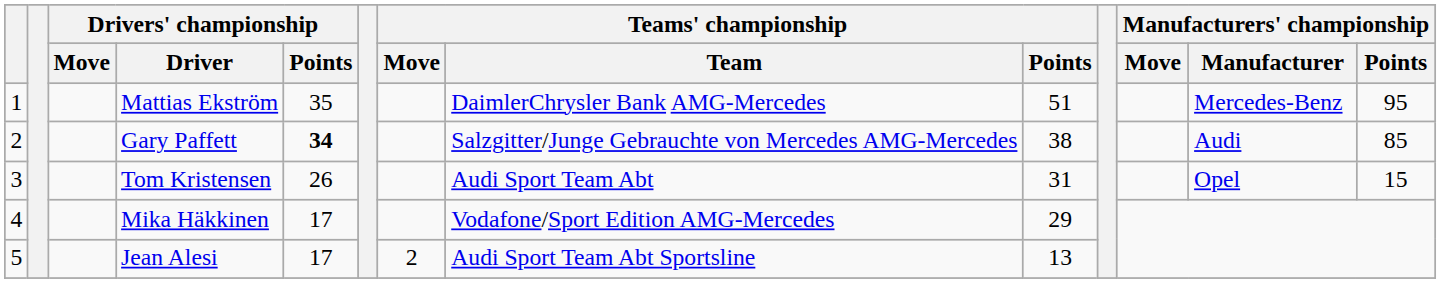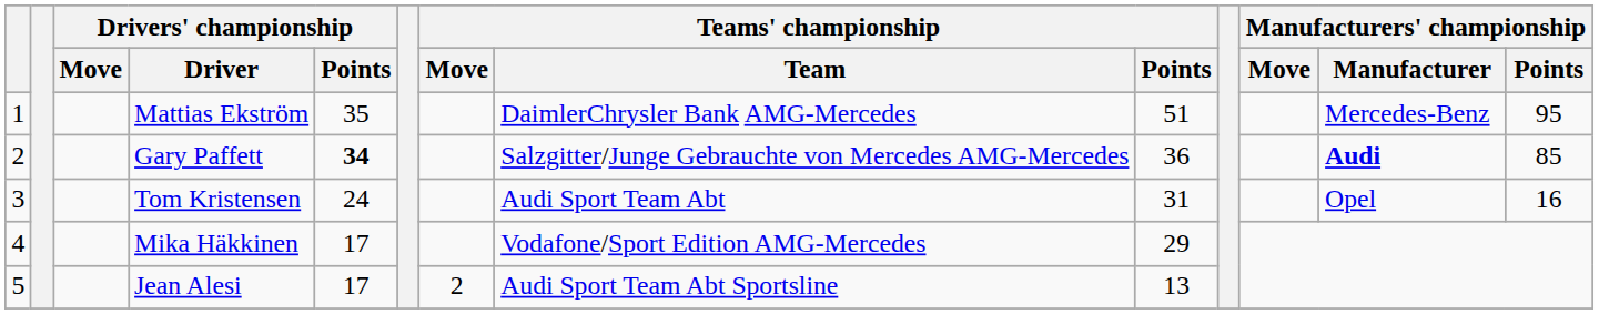Gary Paffett | Teams' championship / Points: 38 -> 36
Gary Paffett | Manufacturers' championship / Manufacturer: normal -> bold
Tom Kristensen | Drivers' championship / Points: 26 -> 24
Tom Kristensen | Manufacturers' championship / Points: 15 -> 16
